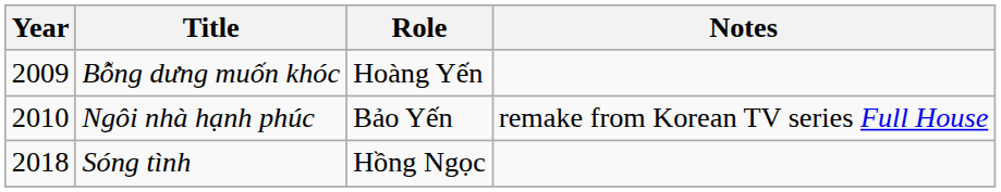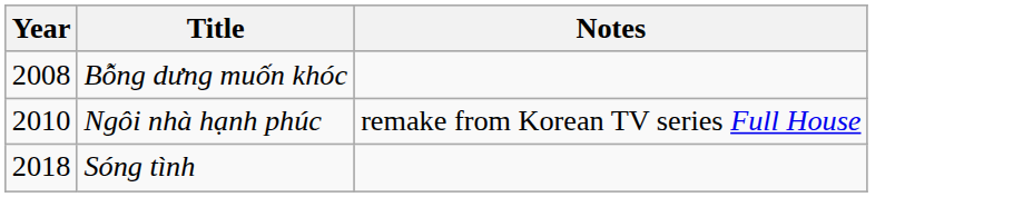- column: Role | Hoàng Yến | Bảo Yến | Hồng Ngọc
Bỗng dưng muốn khóc | Year: 2009 -> 2008
